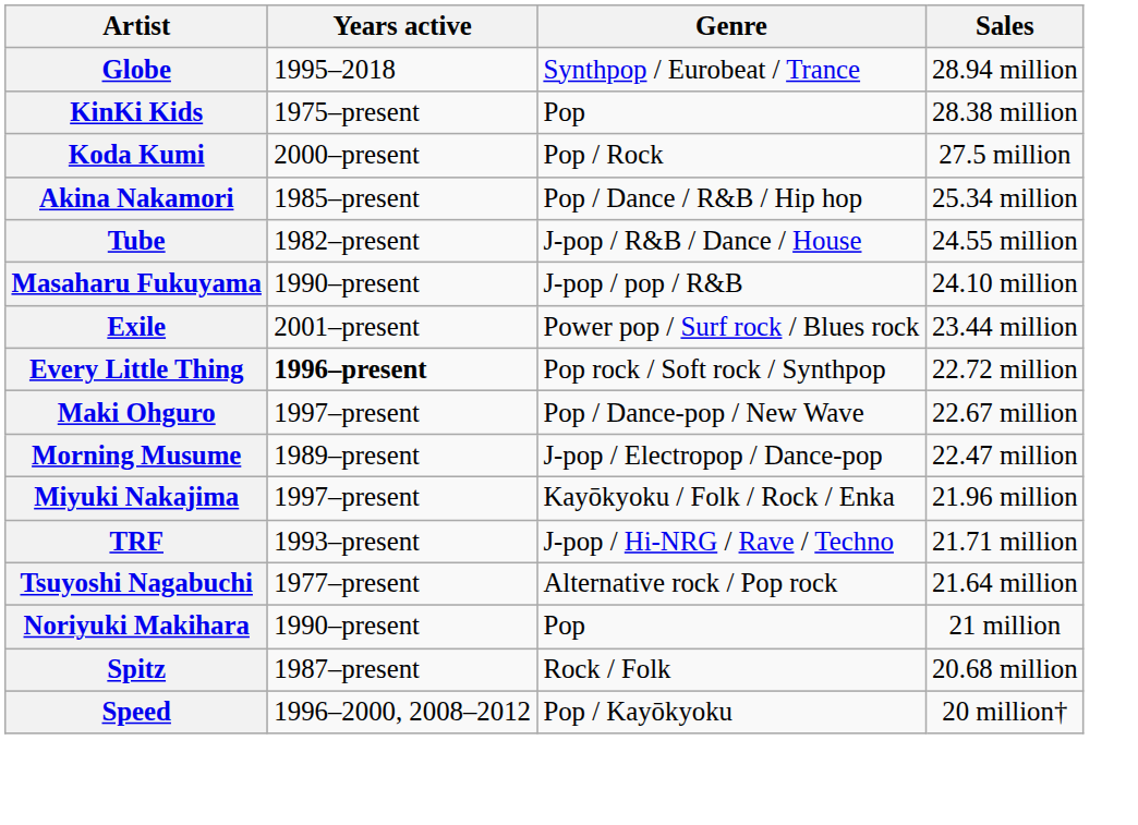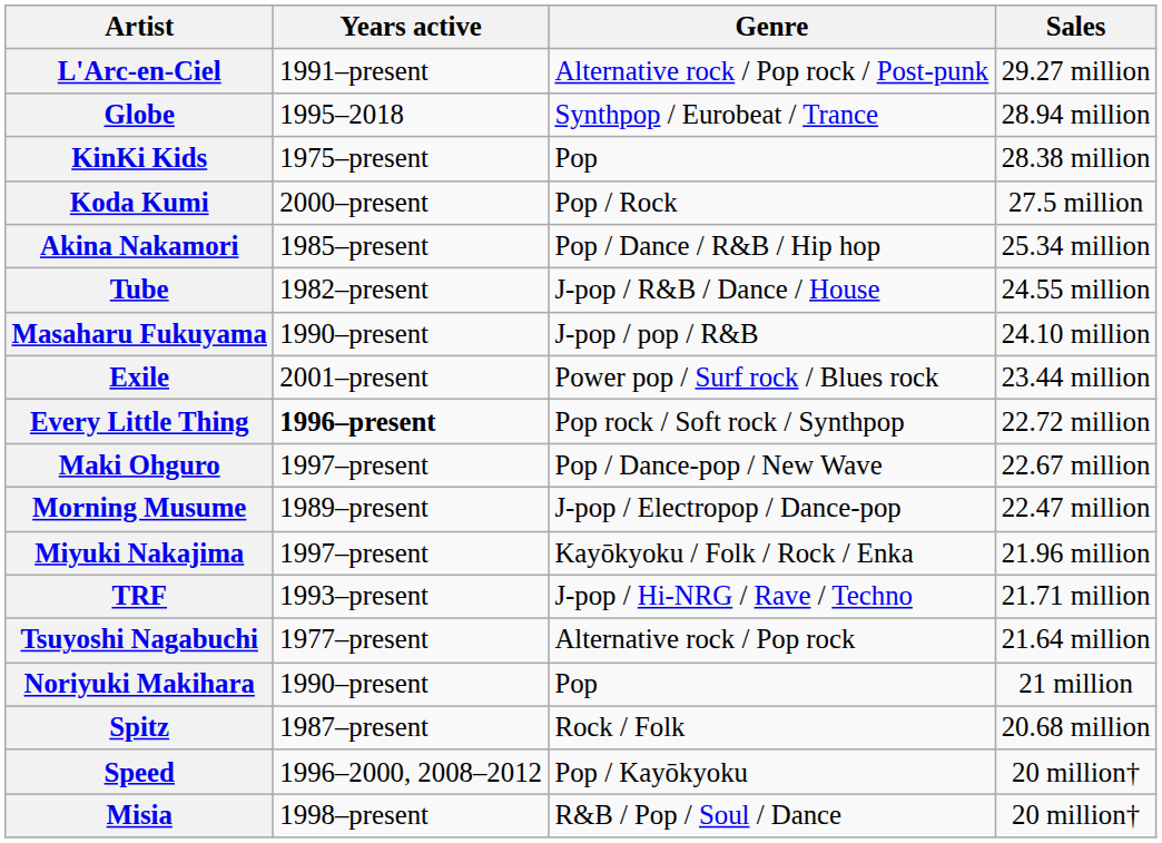+ row: L'Arc-en-Ciel | 1991–present | Alternative rock / Pop rock / Post-punk | 29.27 million
+ row: Misia | 1998–present | R&B / Pop / Soul / Dance | 20 million†
